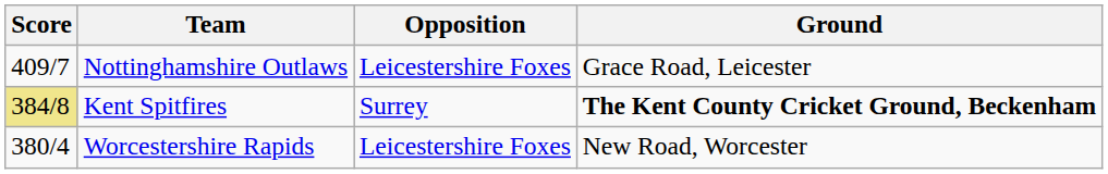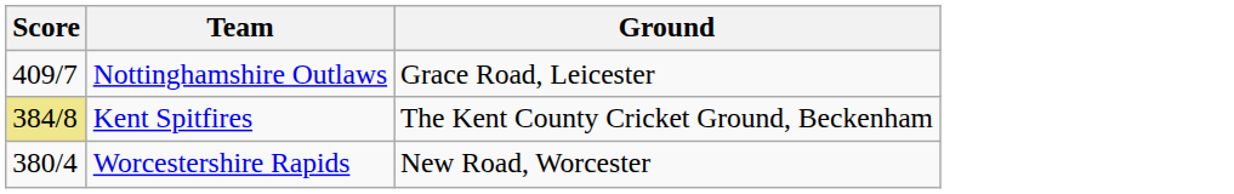- column: Opposition | Leicestershire Foxes | Surrey | Leicestershire Foxes
Kent Spitfires | Ground: bold -> normal
